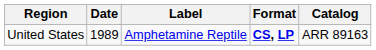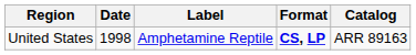United States | Date: 1989 -> 1998
